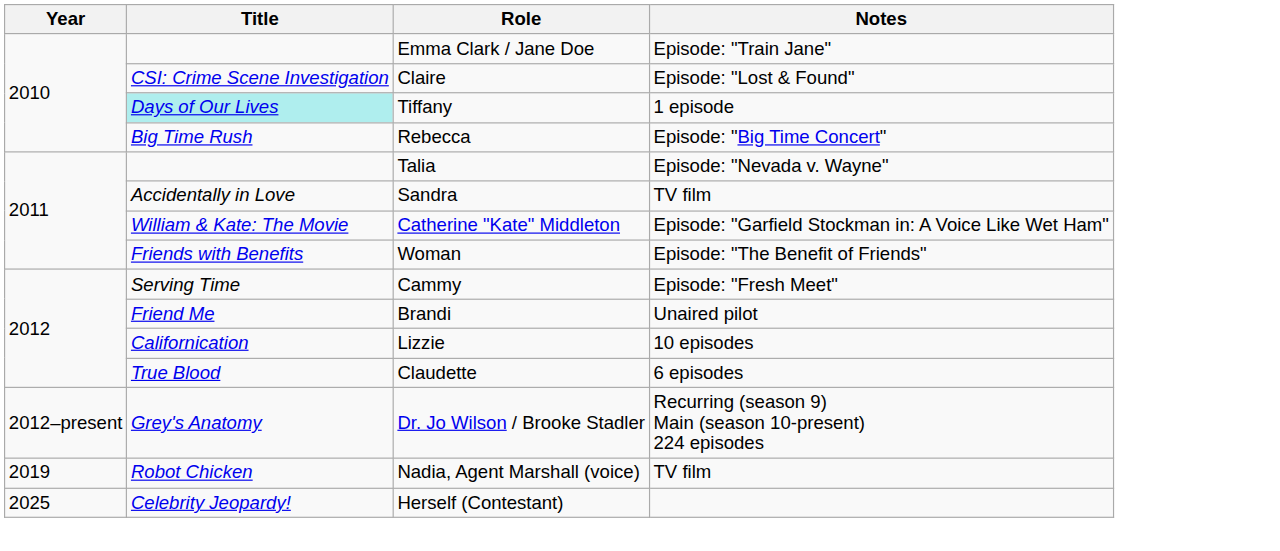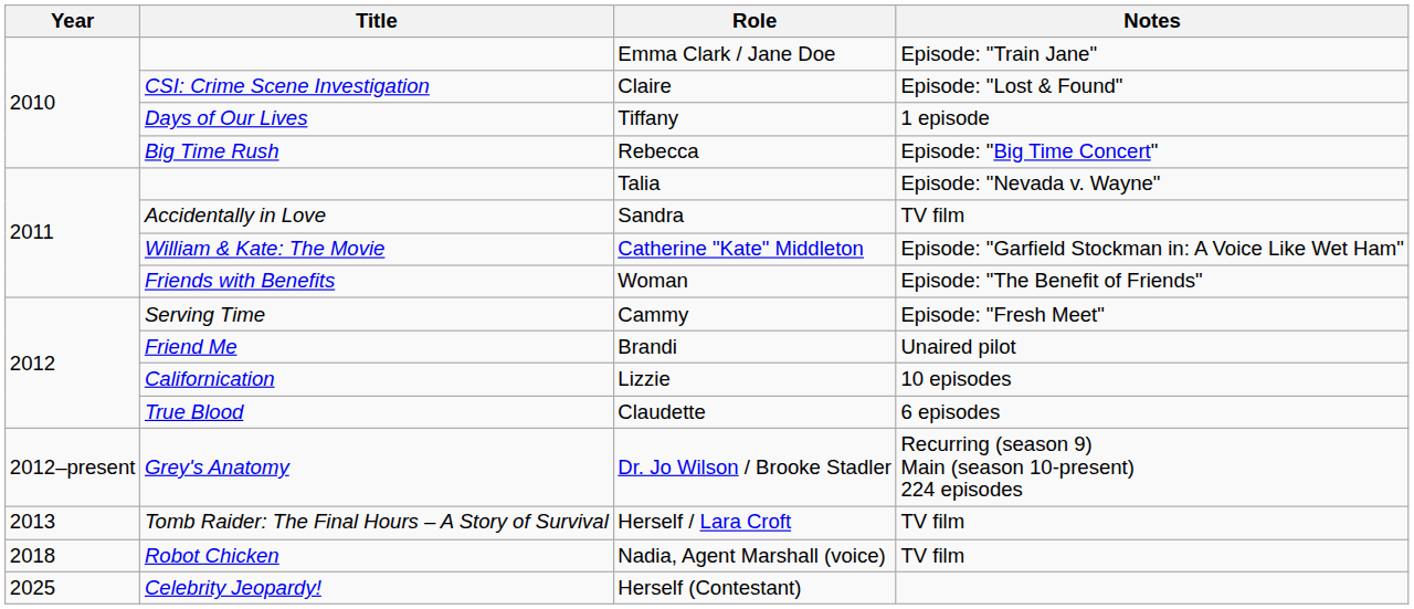Tiffany | Title: paleturquoise background -> no background
+ row: 2013 | Tomb Raider: The Final Hours – A Story of Survival | Herself / Lara Croft | TV film
Nadia, Agent Marshall (voice) | Year: 2019 -> 2018
